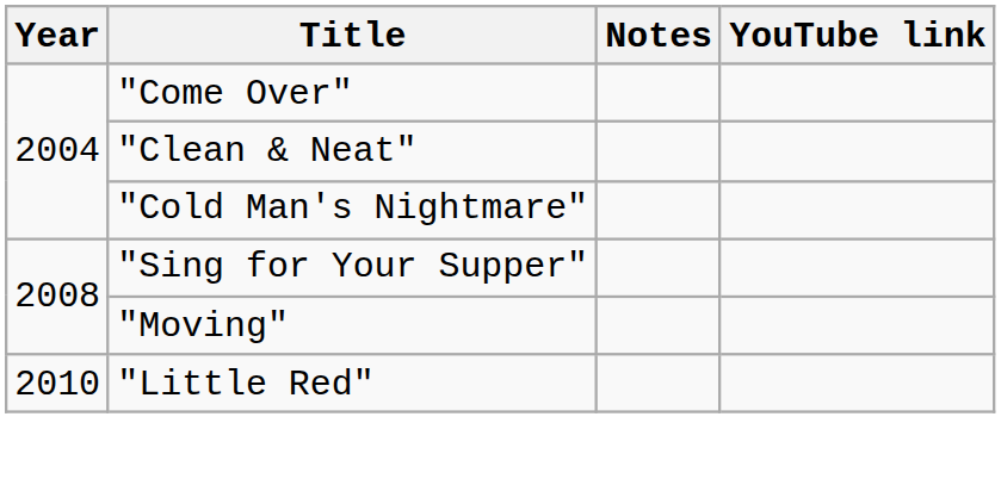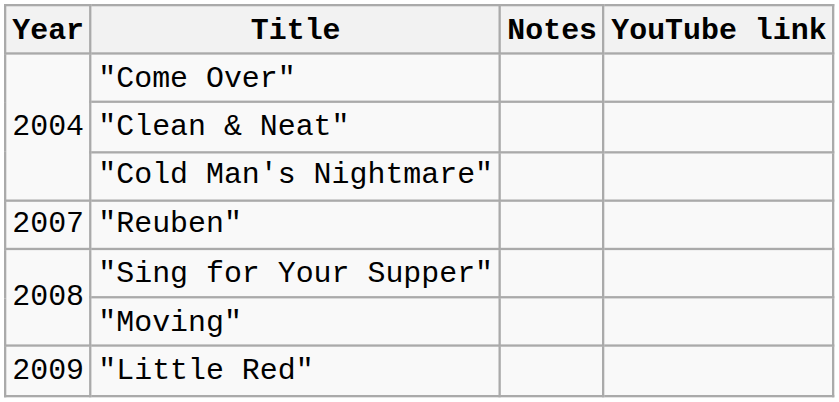+ row: 2007 | "Reuben"
"Little Red" | Year: 2010 -> 2009
